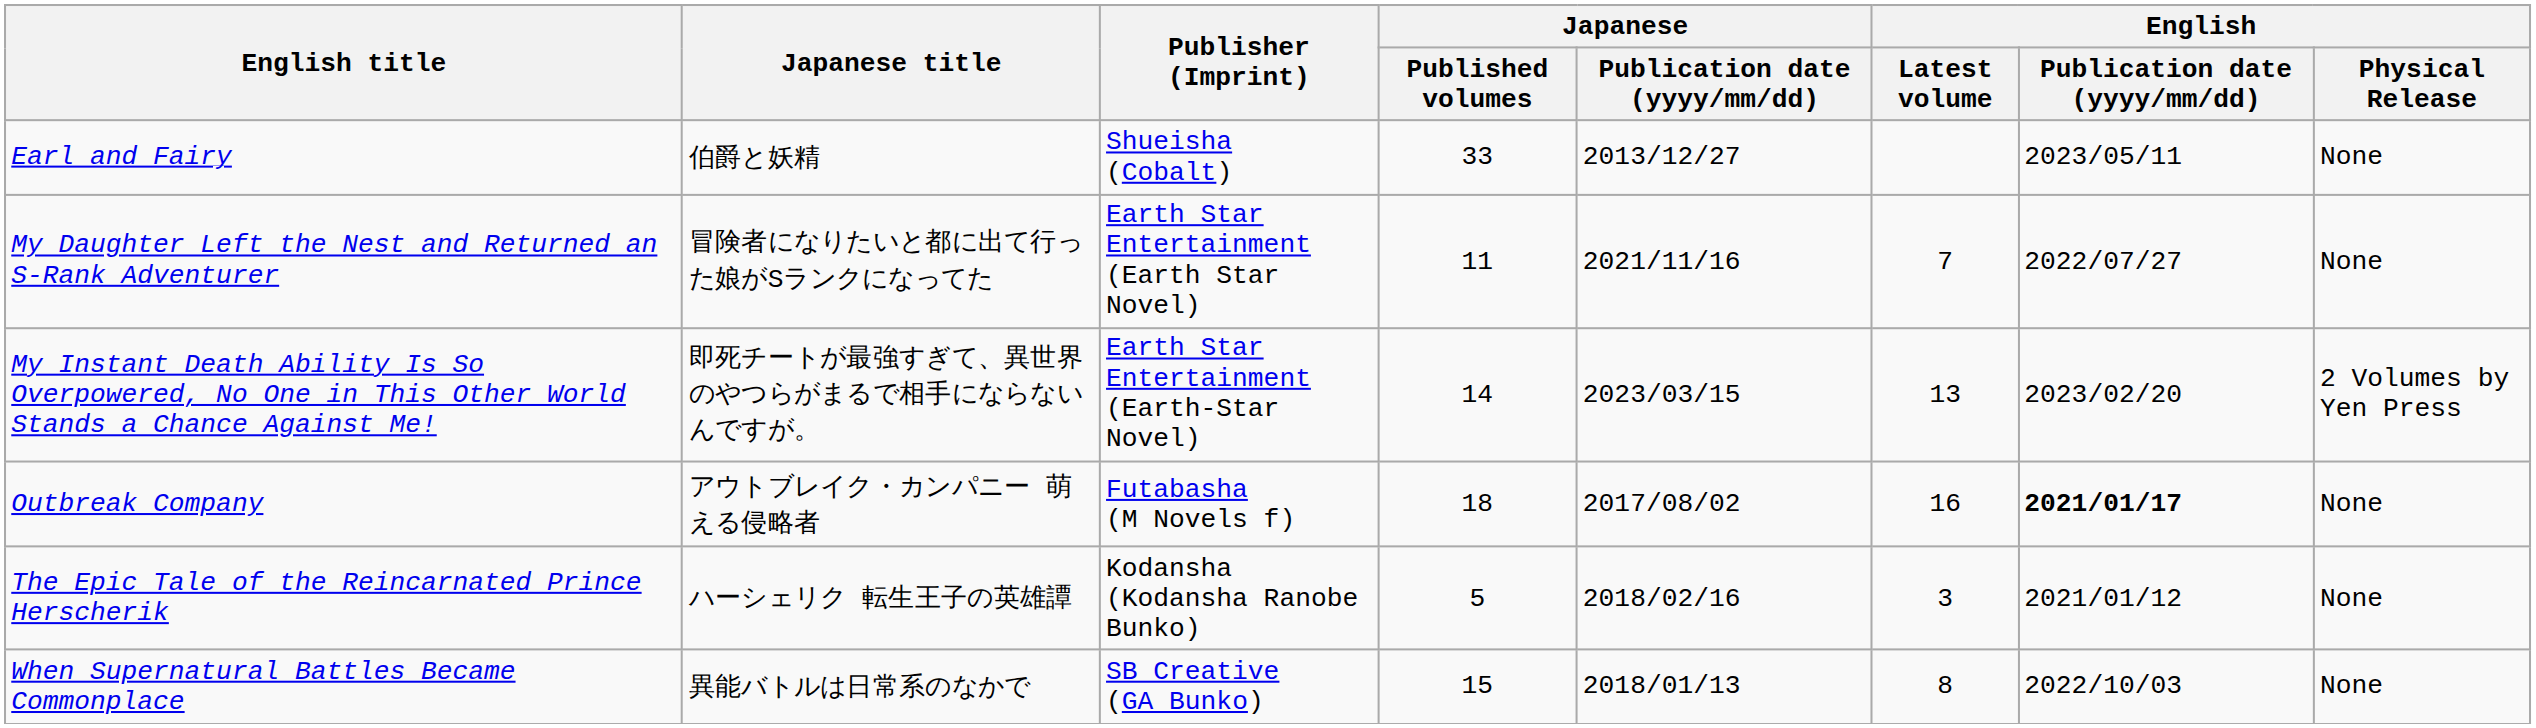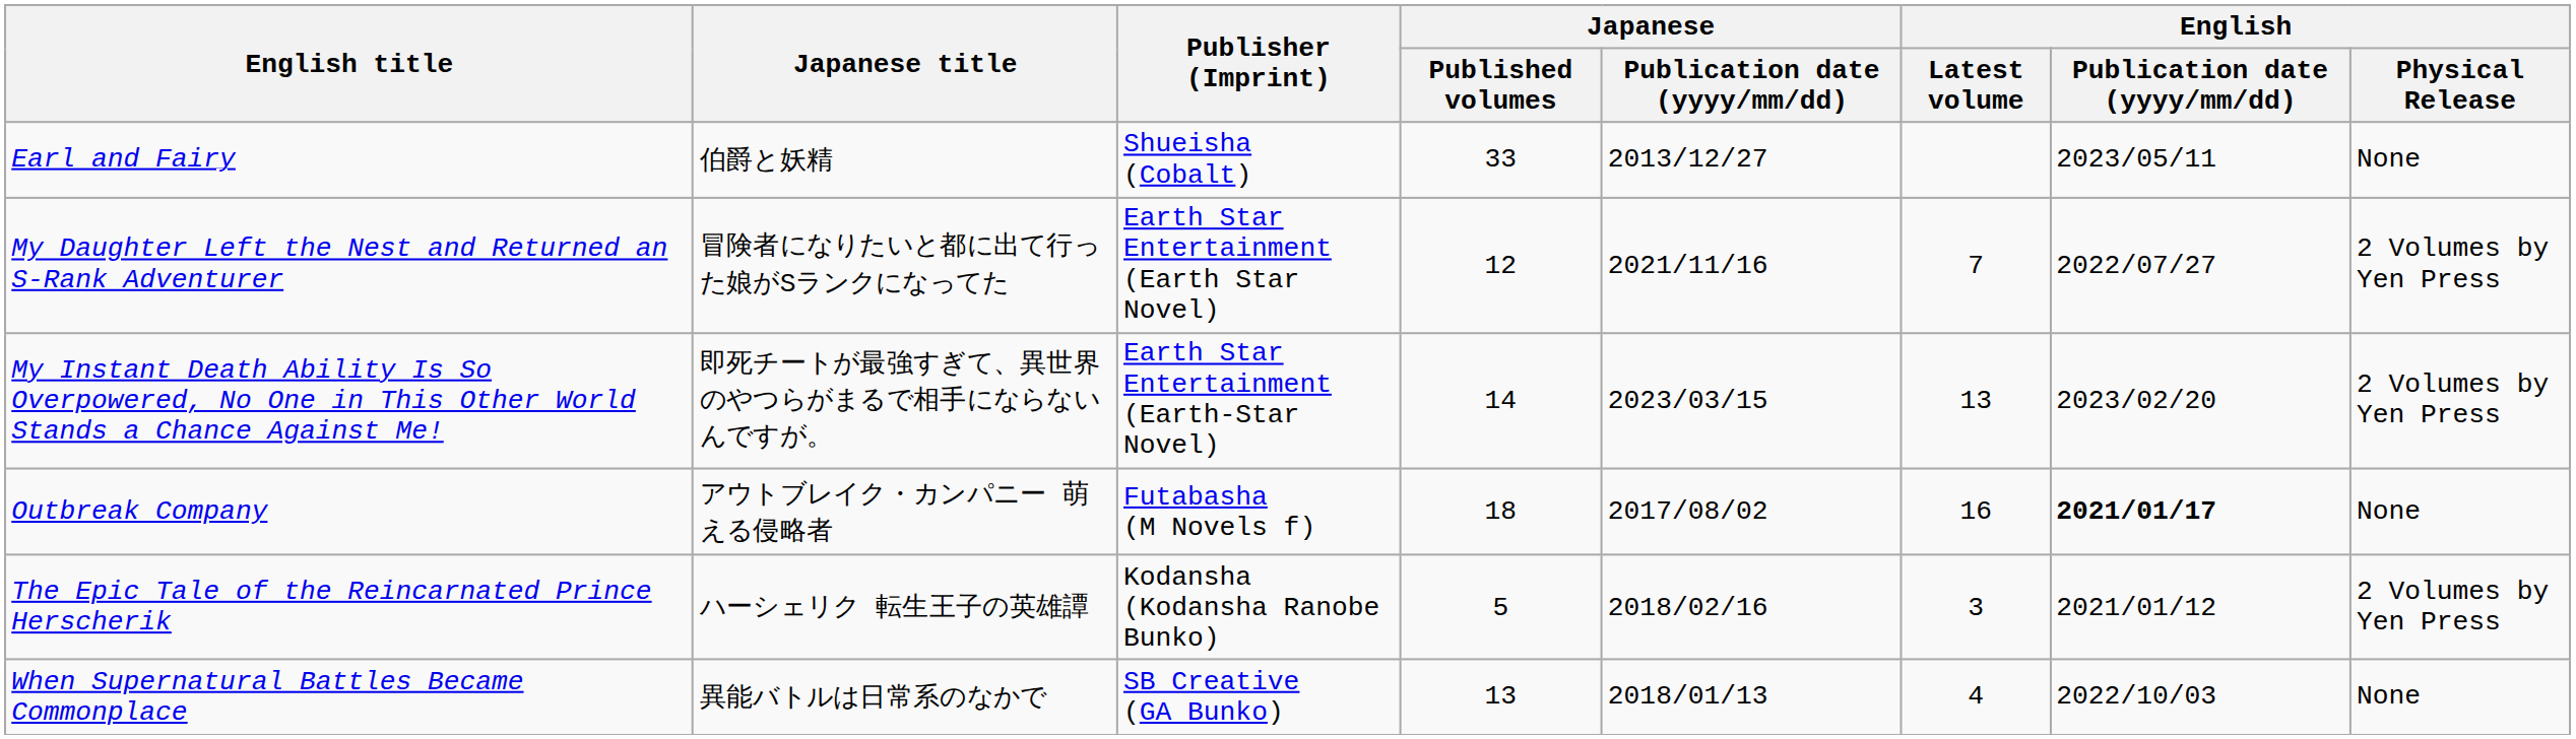My Daughter Left the Nest and Returned an S-Rank Adventurer | Japanese / Published volumes: 11 -> 12
My Daughter Left the Nest and Returned an S-Rank Adventurer | English / Physical Release: None -> 2 Volumes by Yen Press
The Epic Tale of the Reincarnated Prince Herscherik | English / Physical Release: None -> 2 Volumes by Yen Press
When Supernatural Battles Became Commonplace | Japanese / Published volumes: 15 -> 13
When Supernatural Battles Became Commonplace | English / Latest volume: 8 -> 4
